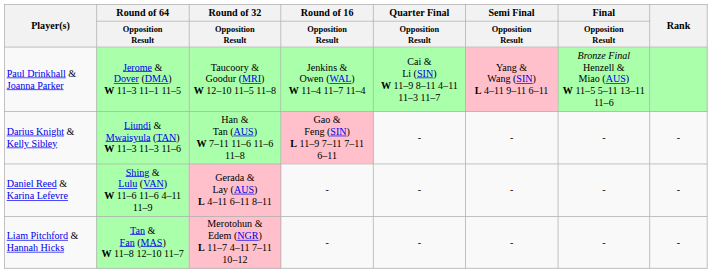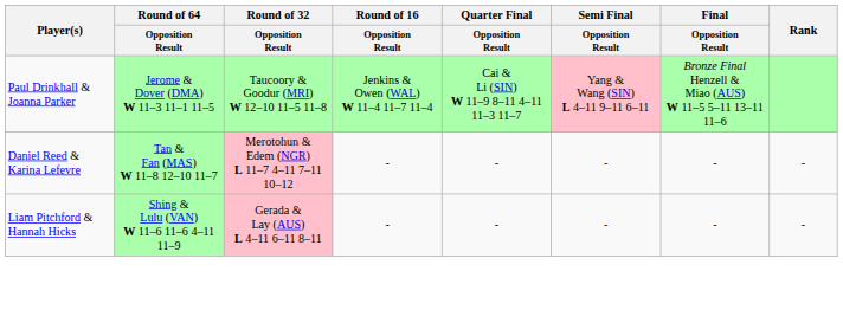- row: Darius Knight & Kelly Sibley | Liundi & Mwaisyula (TAN) W 11–3 11–3 11–6 | Han & Tan (AUS) W 7–11 11–6 11–6 11–8 | Gao & Feng (SIN) L 11–9 7–11 7–11 6–11 | - | - | - | -
Daniel Reed & Karina Lefevre | Round of 64 / Opposition Result: Shing & Lulu (VAN) W 11–6 11–6 4–11 11–9 -> Tan & Fan (MAS) W 11–8 12–10 11–7
Daniel Reed & Karina Lefevre | Round of 32 / Opposition Result: Gerada & Lay (AUS) L 4–11 6–11 8–11 -> Merotohun & Edem (NGR) L 11–7 4–11 7–11 10–12
Liam Pitchford & Hannah Hicks | Round of 64 / Opposition Result: Tan & Fan (MAS) W 11–8 12–10 11–7 -> Shing & Lulu (VAN) W 11–6 11–6 4–11 11–9
Liam Pitchford & Hannah Hicks | Round of 32 / Opposition Result: Merotohun & Edem (NGR) L 11–7 4–11 7–11 10–12 -> Gerada & Lay (AUS) L 4–11 6–11 8–11
